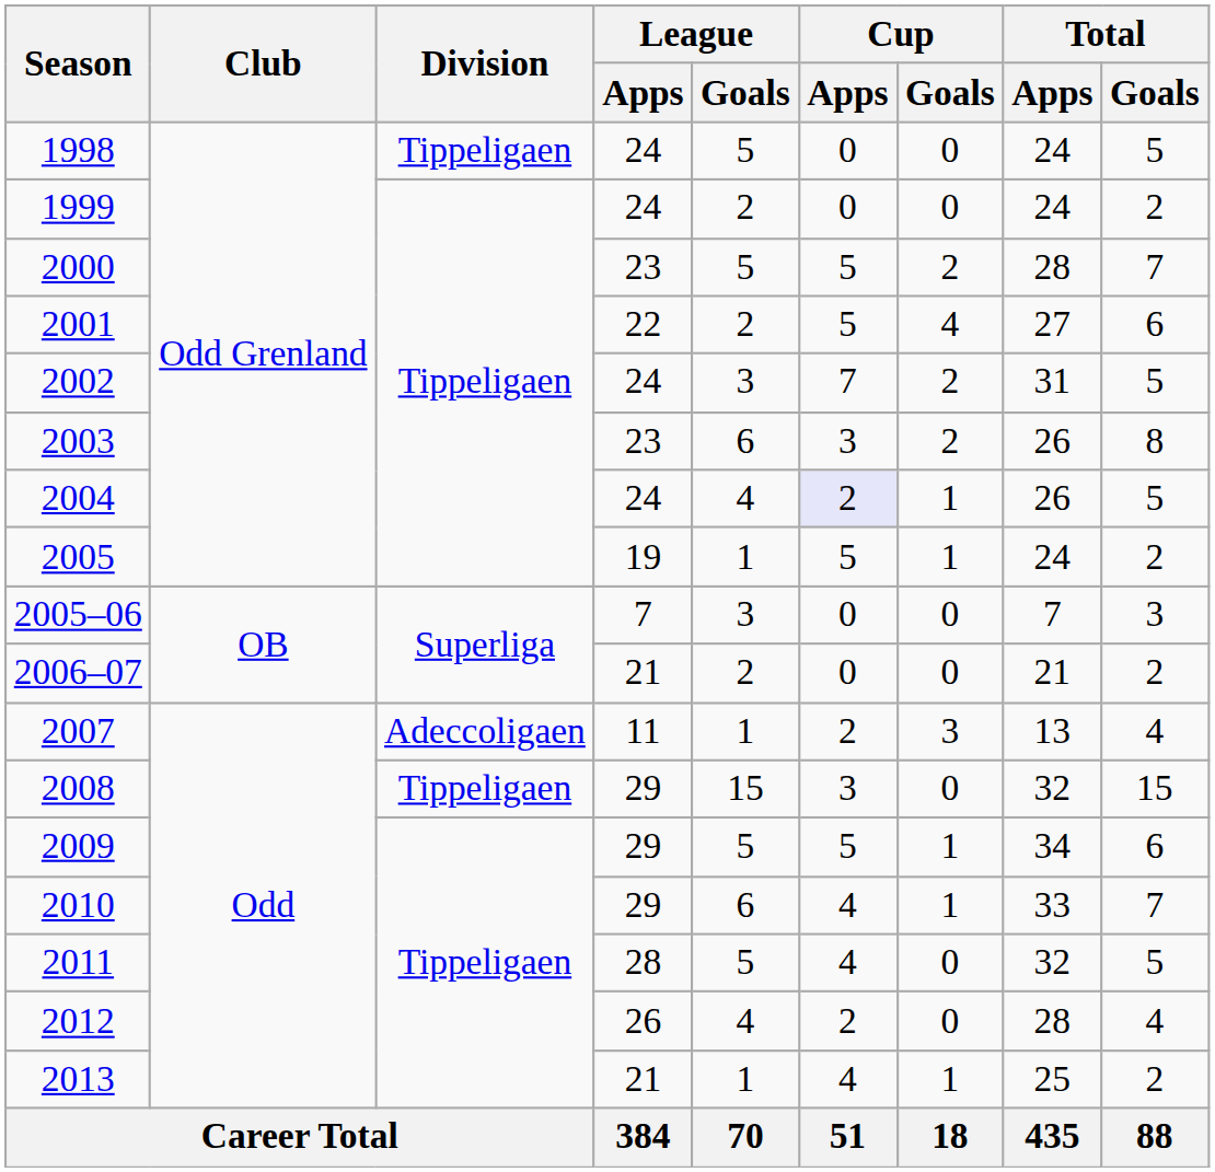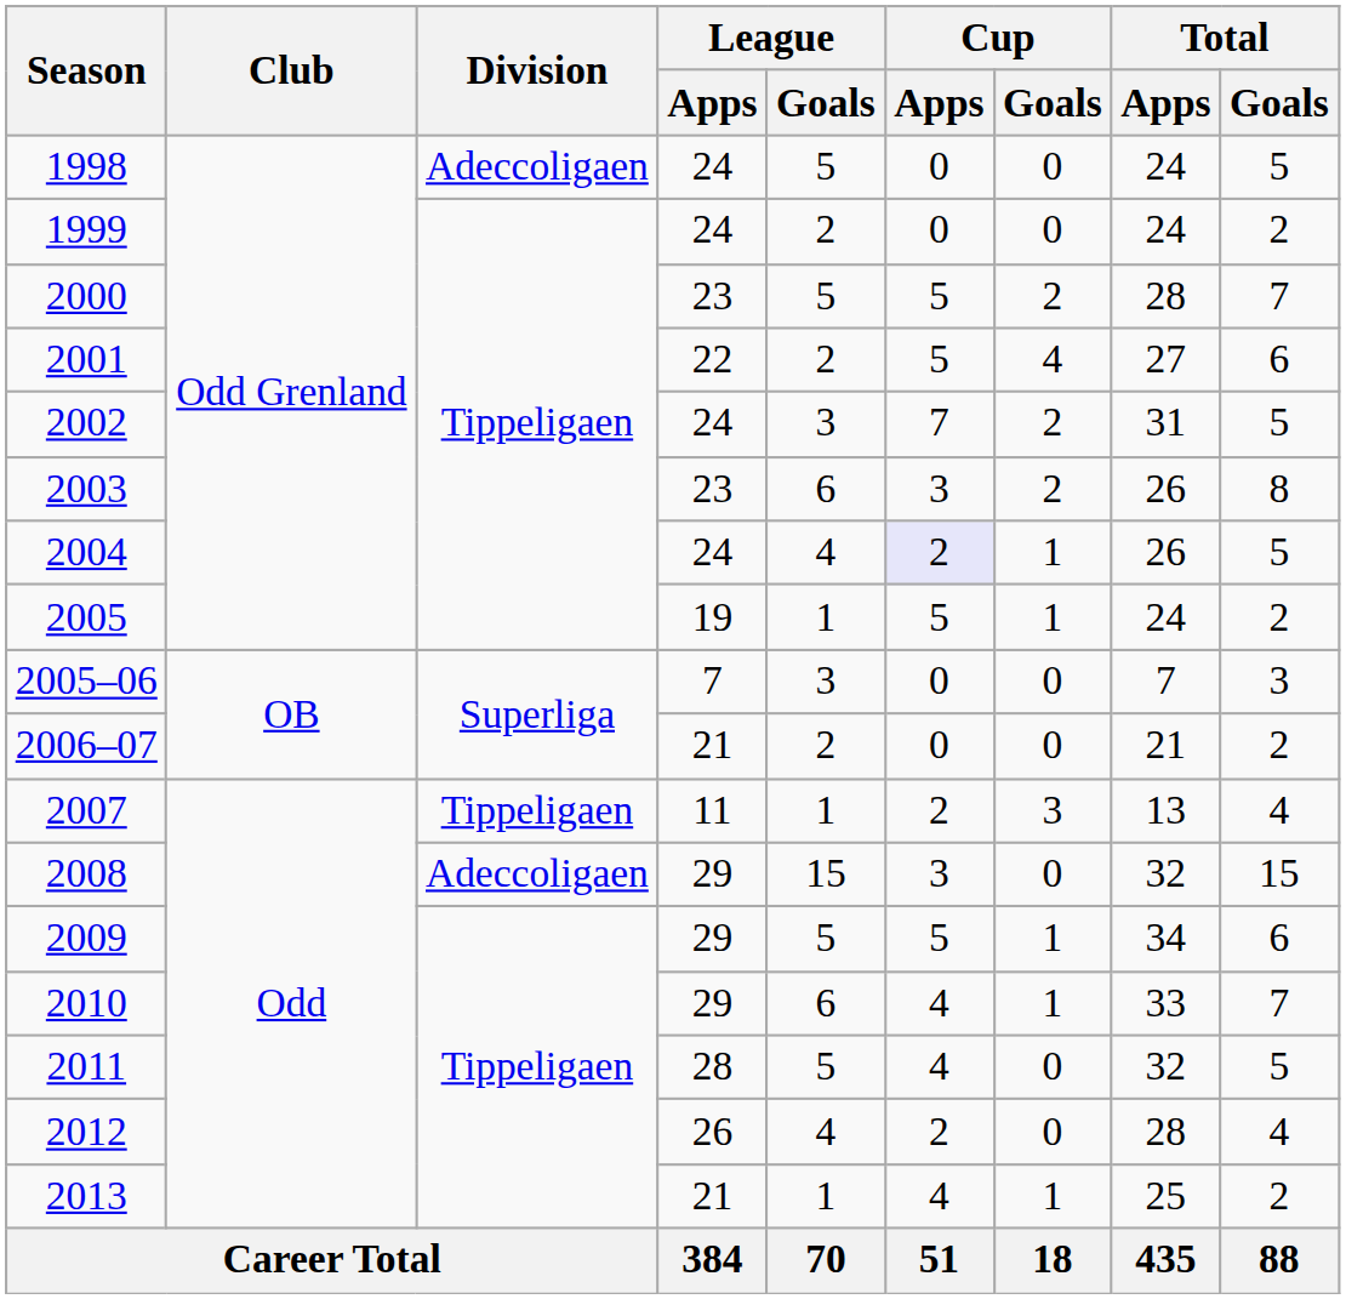1998 | Division: Tippeligaen -> Adeccoligaen
2007 | Division: Adeccoligaen -> Tippeligaen
2008 | Division: Tippeligaen -> Adeccoligaen
